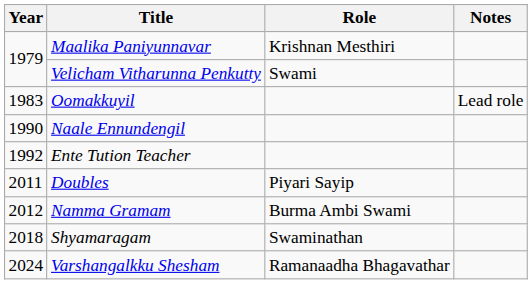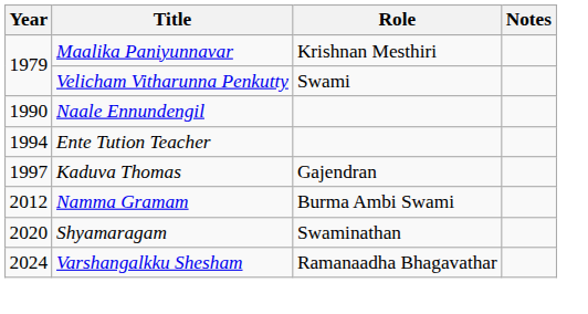- row: 1983 | Oomakkuyil | Lead role
Ente Tution Teacher | Year: 1992 -> 1994
+ row: 1997 | Kaduva Thomas | Gajendran
- row: 2011 | Doubles | Piyari Sayip
Shyamaragam | Year: 2018 -> 2020
